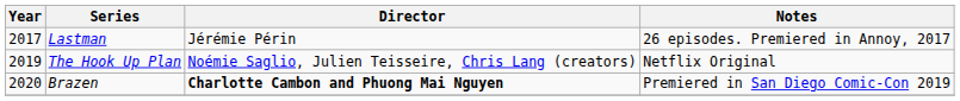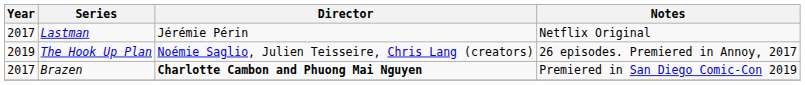Lastman | Notes: 26 episodes. Premiered in Annoy, 2017 -> Netflix Original
The Hook Up Plan | Notes: Netflix Original -> 26 episodes. Premiered in Annoy, 2017
Brazen | Year: 2020 -> 2017
